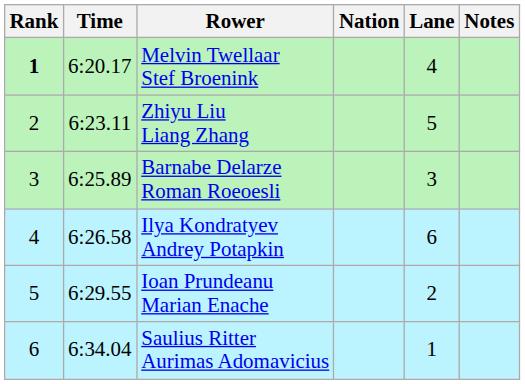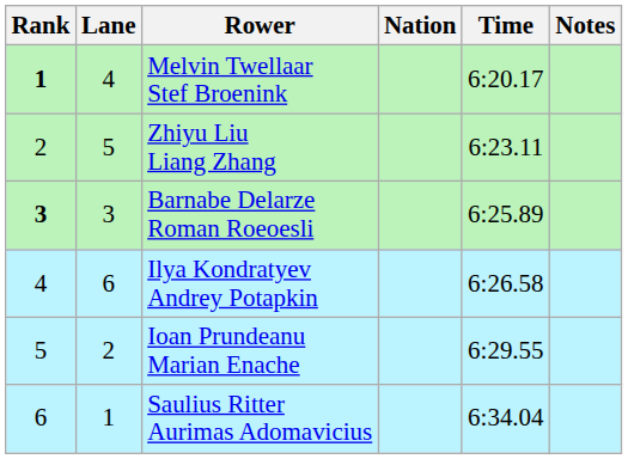columns swapped: Lane <-> Time
Barnabe Delarze Roman Roeoesli | Rank: normal -> bold
